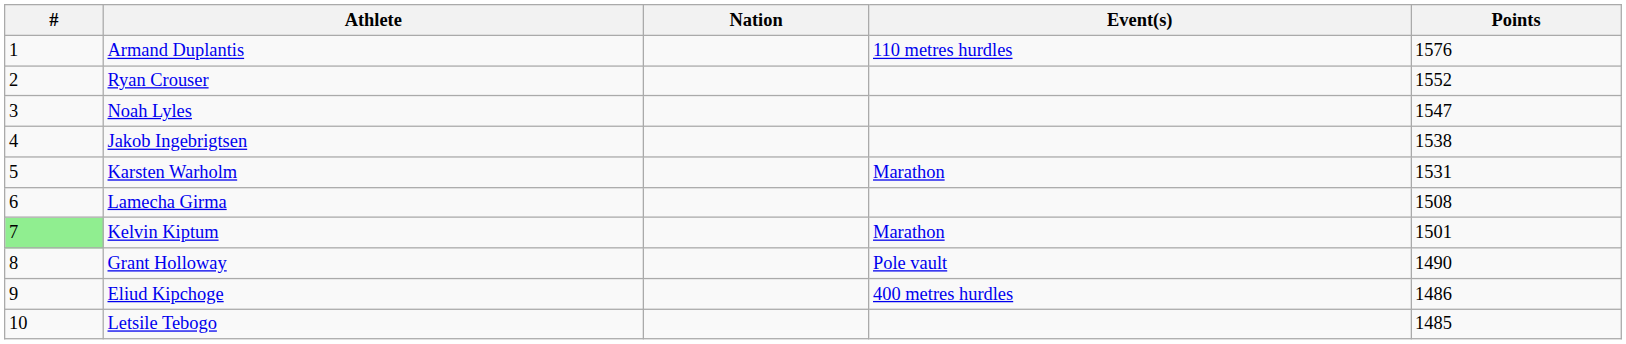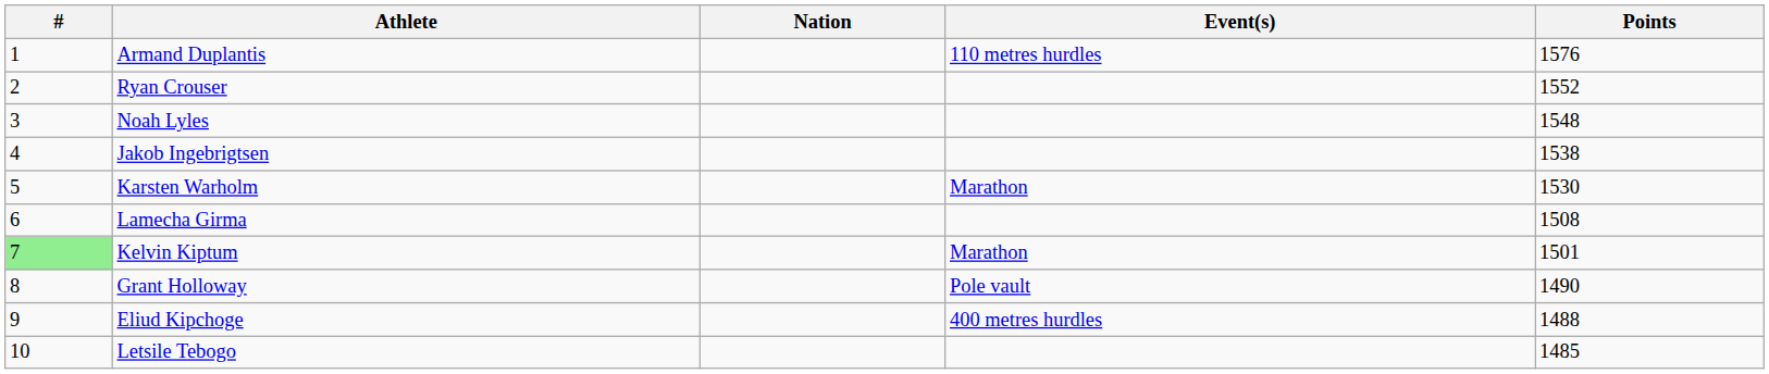Noah Lyles | Points: 1547 -> 1548
Karsten Warholm | Points: 1531 -> 1530
Eliud Kipchoge | Points: 1486 -> 1488
